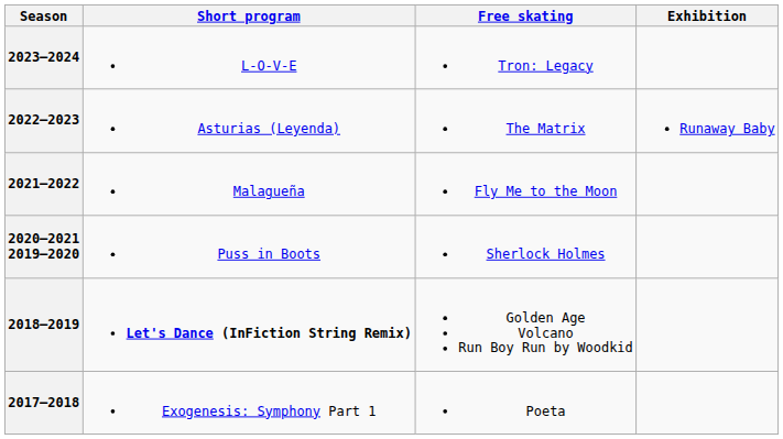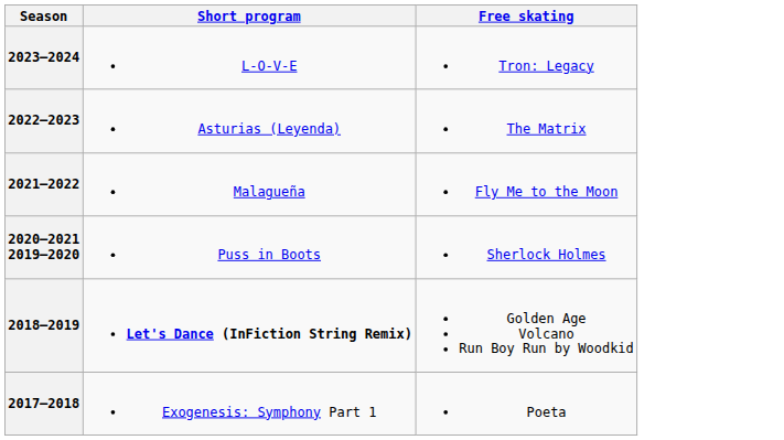- column: Exhibition | Runaway Baby
